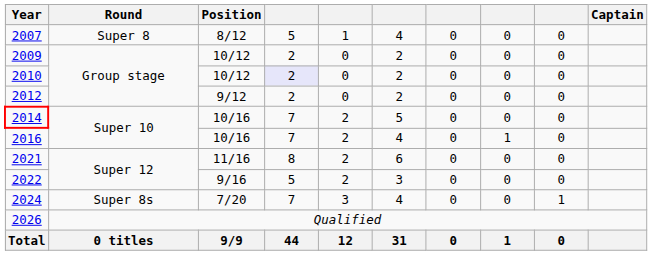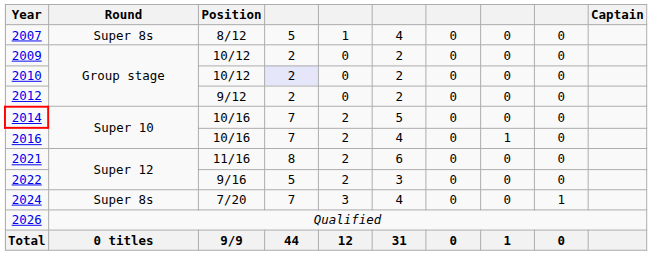2007 | Round: Super 8 -> Super 8s
